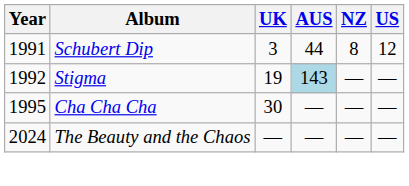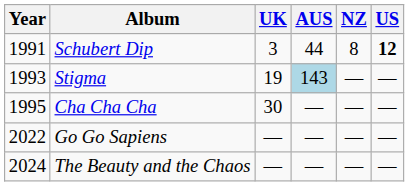Schubert Dip | US: normal -> bold
Stigma | Year: 1992 -> 1993
+ row: 2022 | Go Go Sapiens | — | — | — | —
